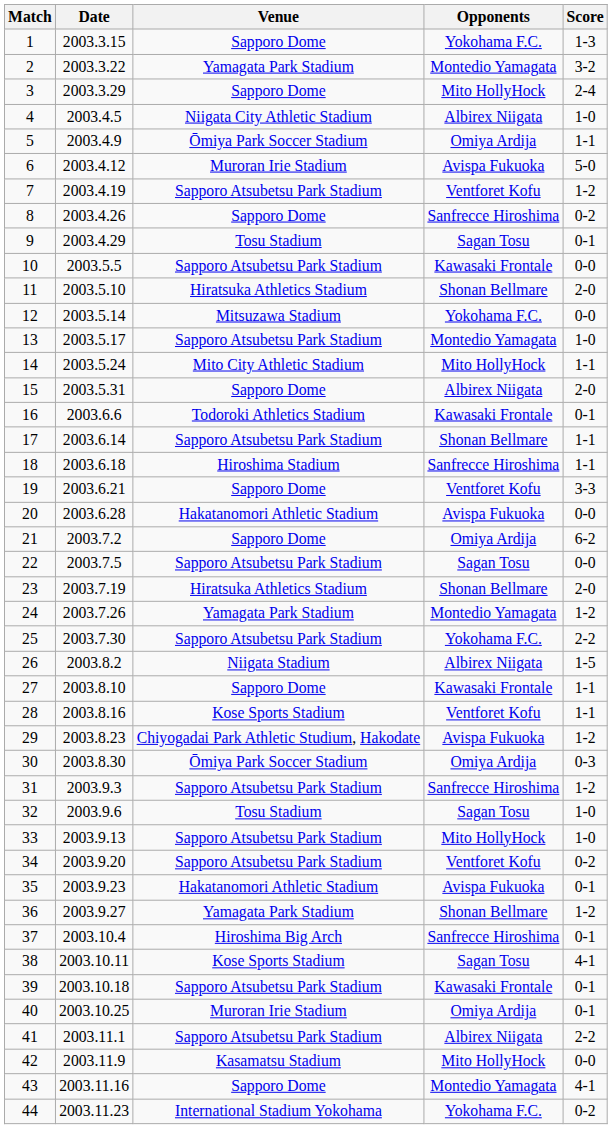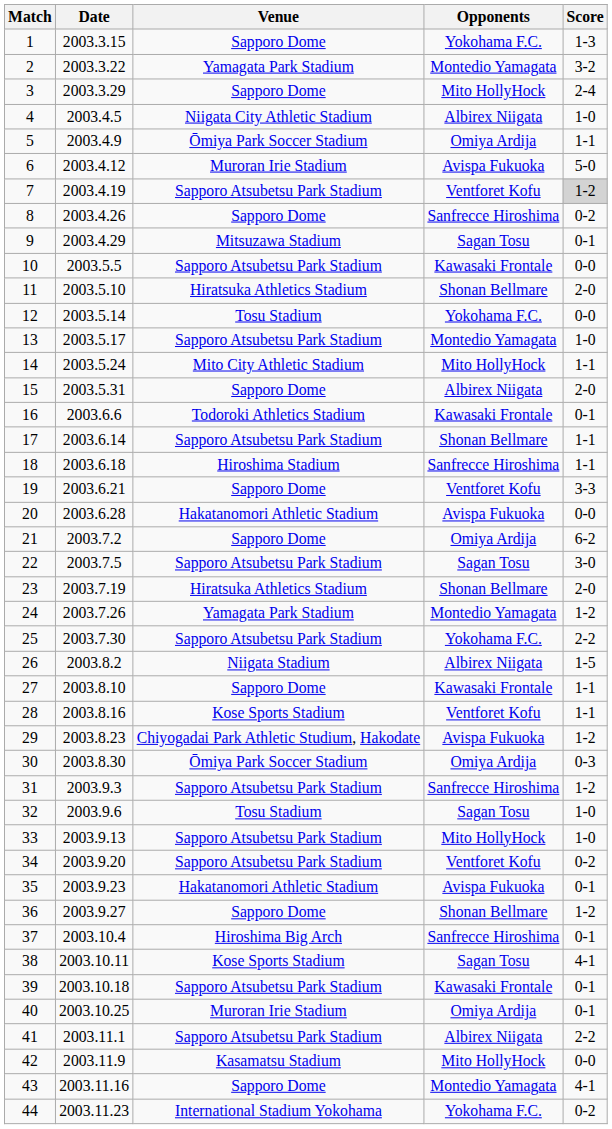7 | Score: no background -> lightgrey background
9 | Venue: Tosu Stadium -> Mitsuzawa Stadium
12 | Venue: Mitsuzawa Stadium -> Tosu Stadium
22 | Score: 0-0 -> 3-0
36 | Venue: Yamagata Park Stadium -> Sapporo Dome
